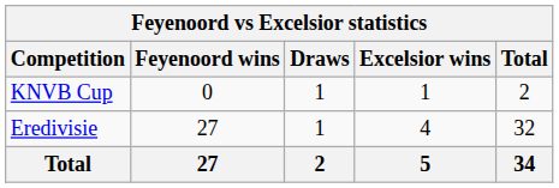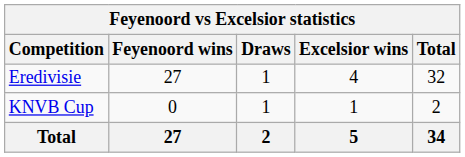rows swapped: Eredivisie <-> KNVB Cup
